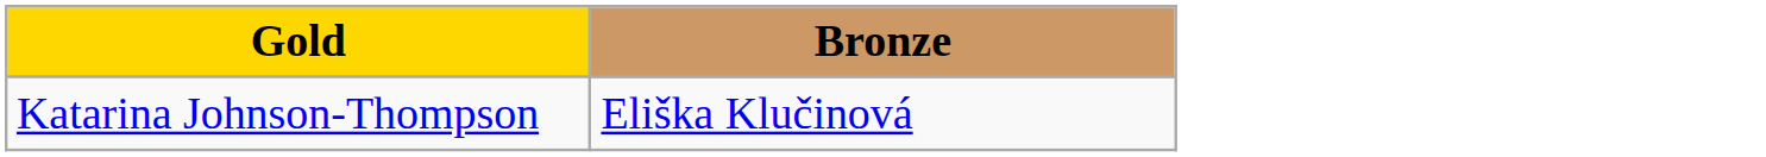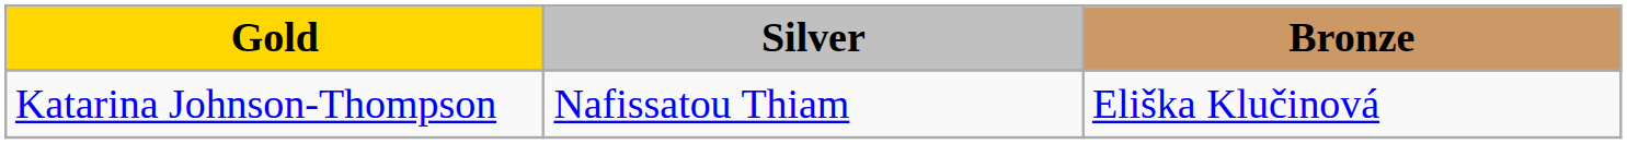+ column: Silver | Nafissatou Thiam
